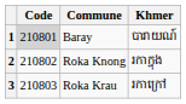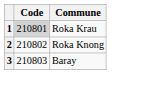- column: Khmer | បារាយណ៍ | រកាក្នុង | រកាក្រៅ
1 | Commune: Baray -> Roka Krau
3 | Commune: Roka Krau -> Baray
